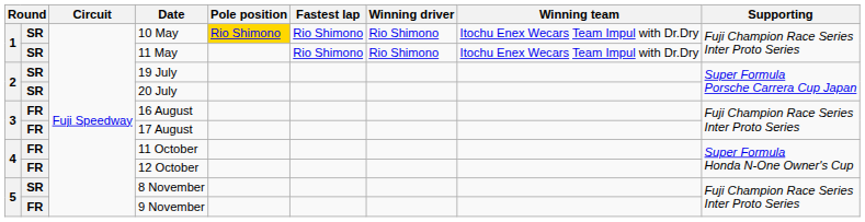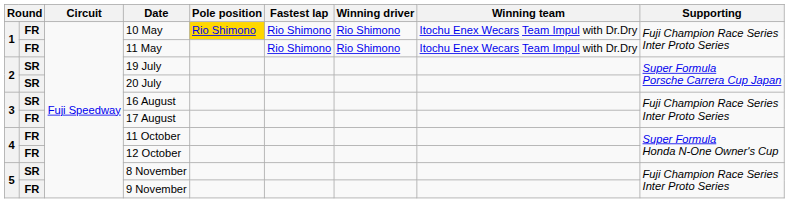10 May | column 2: SR -> FR
11 May | column 2: SR -> FR
16 August | column 2: FR -> SR
